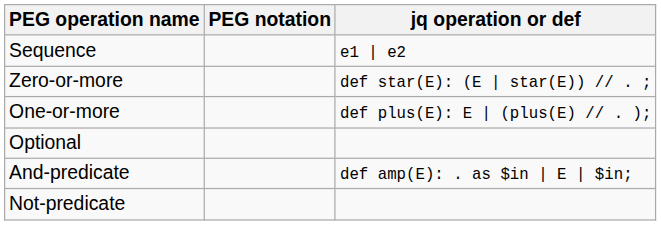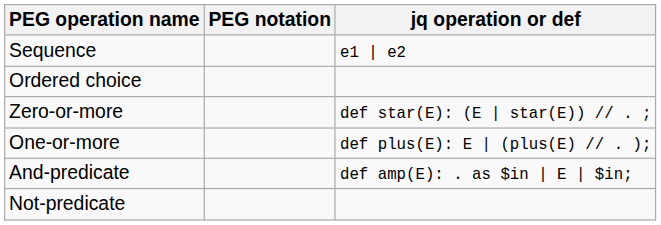+ row: Ordered choice
- row: Optional
